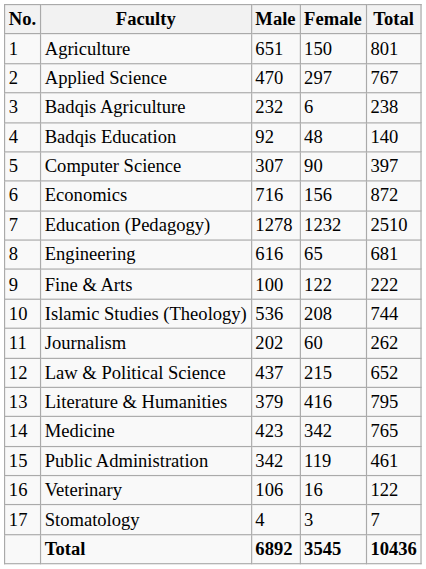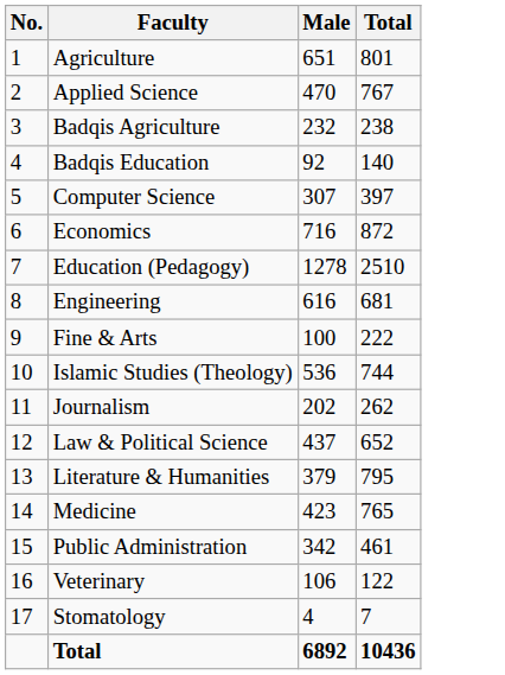- column: Female | 150 | 297 | 6 | 48 | 90 | 156 | 1232 | 65 | 122 | 208 | 60 | 215 | 416 | 342 | 119 | 16 | 3 | 3545
